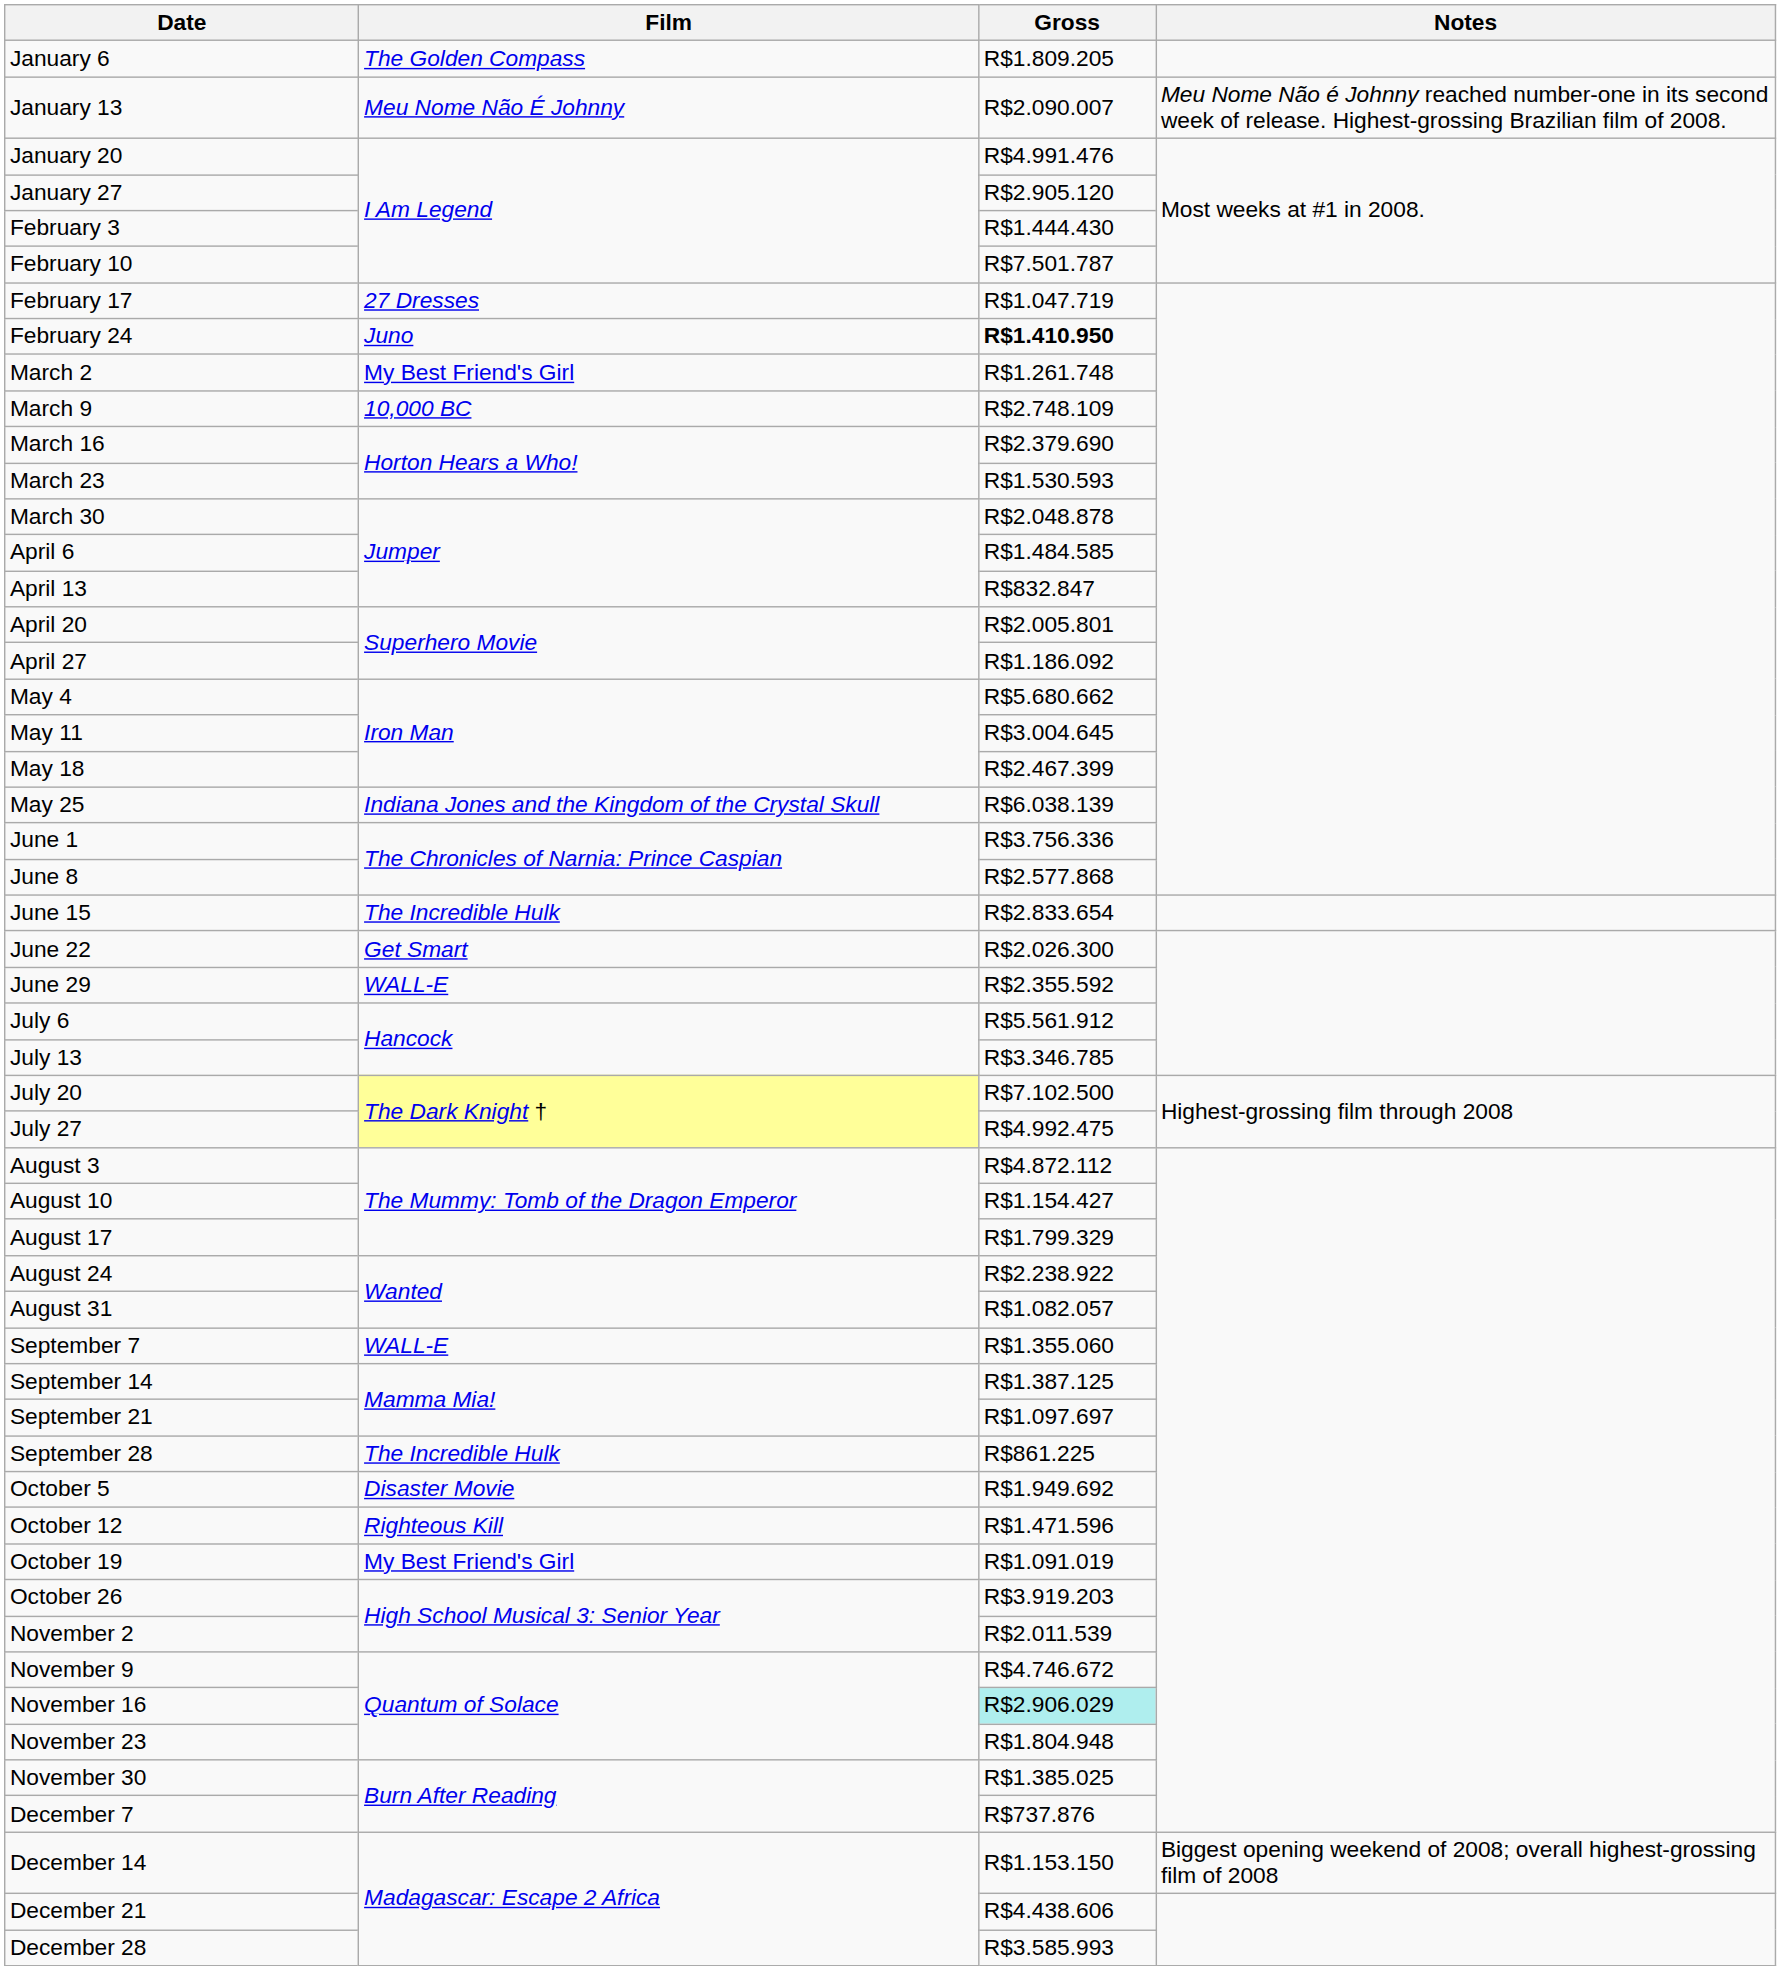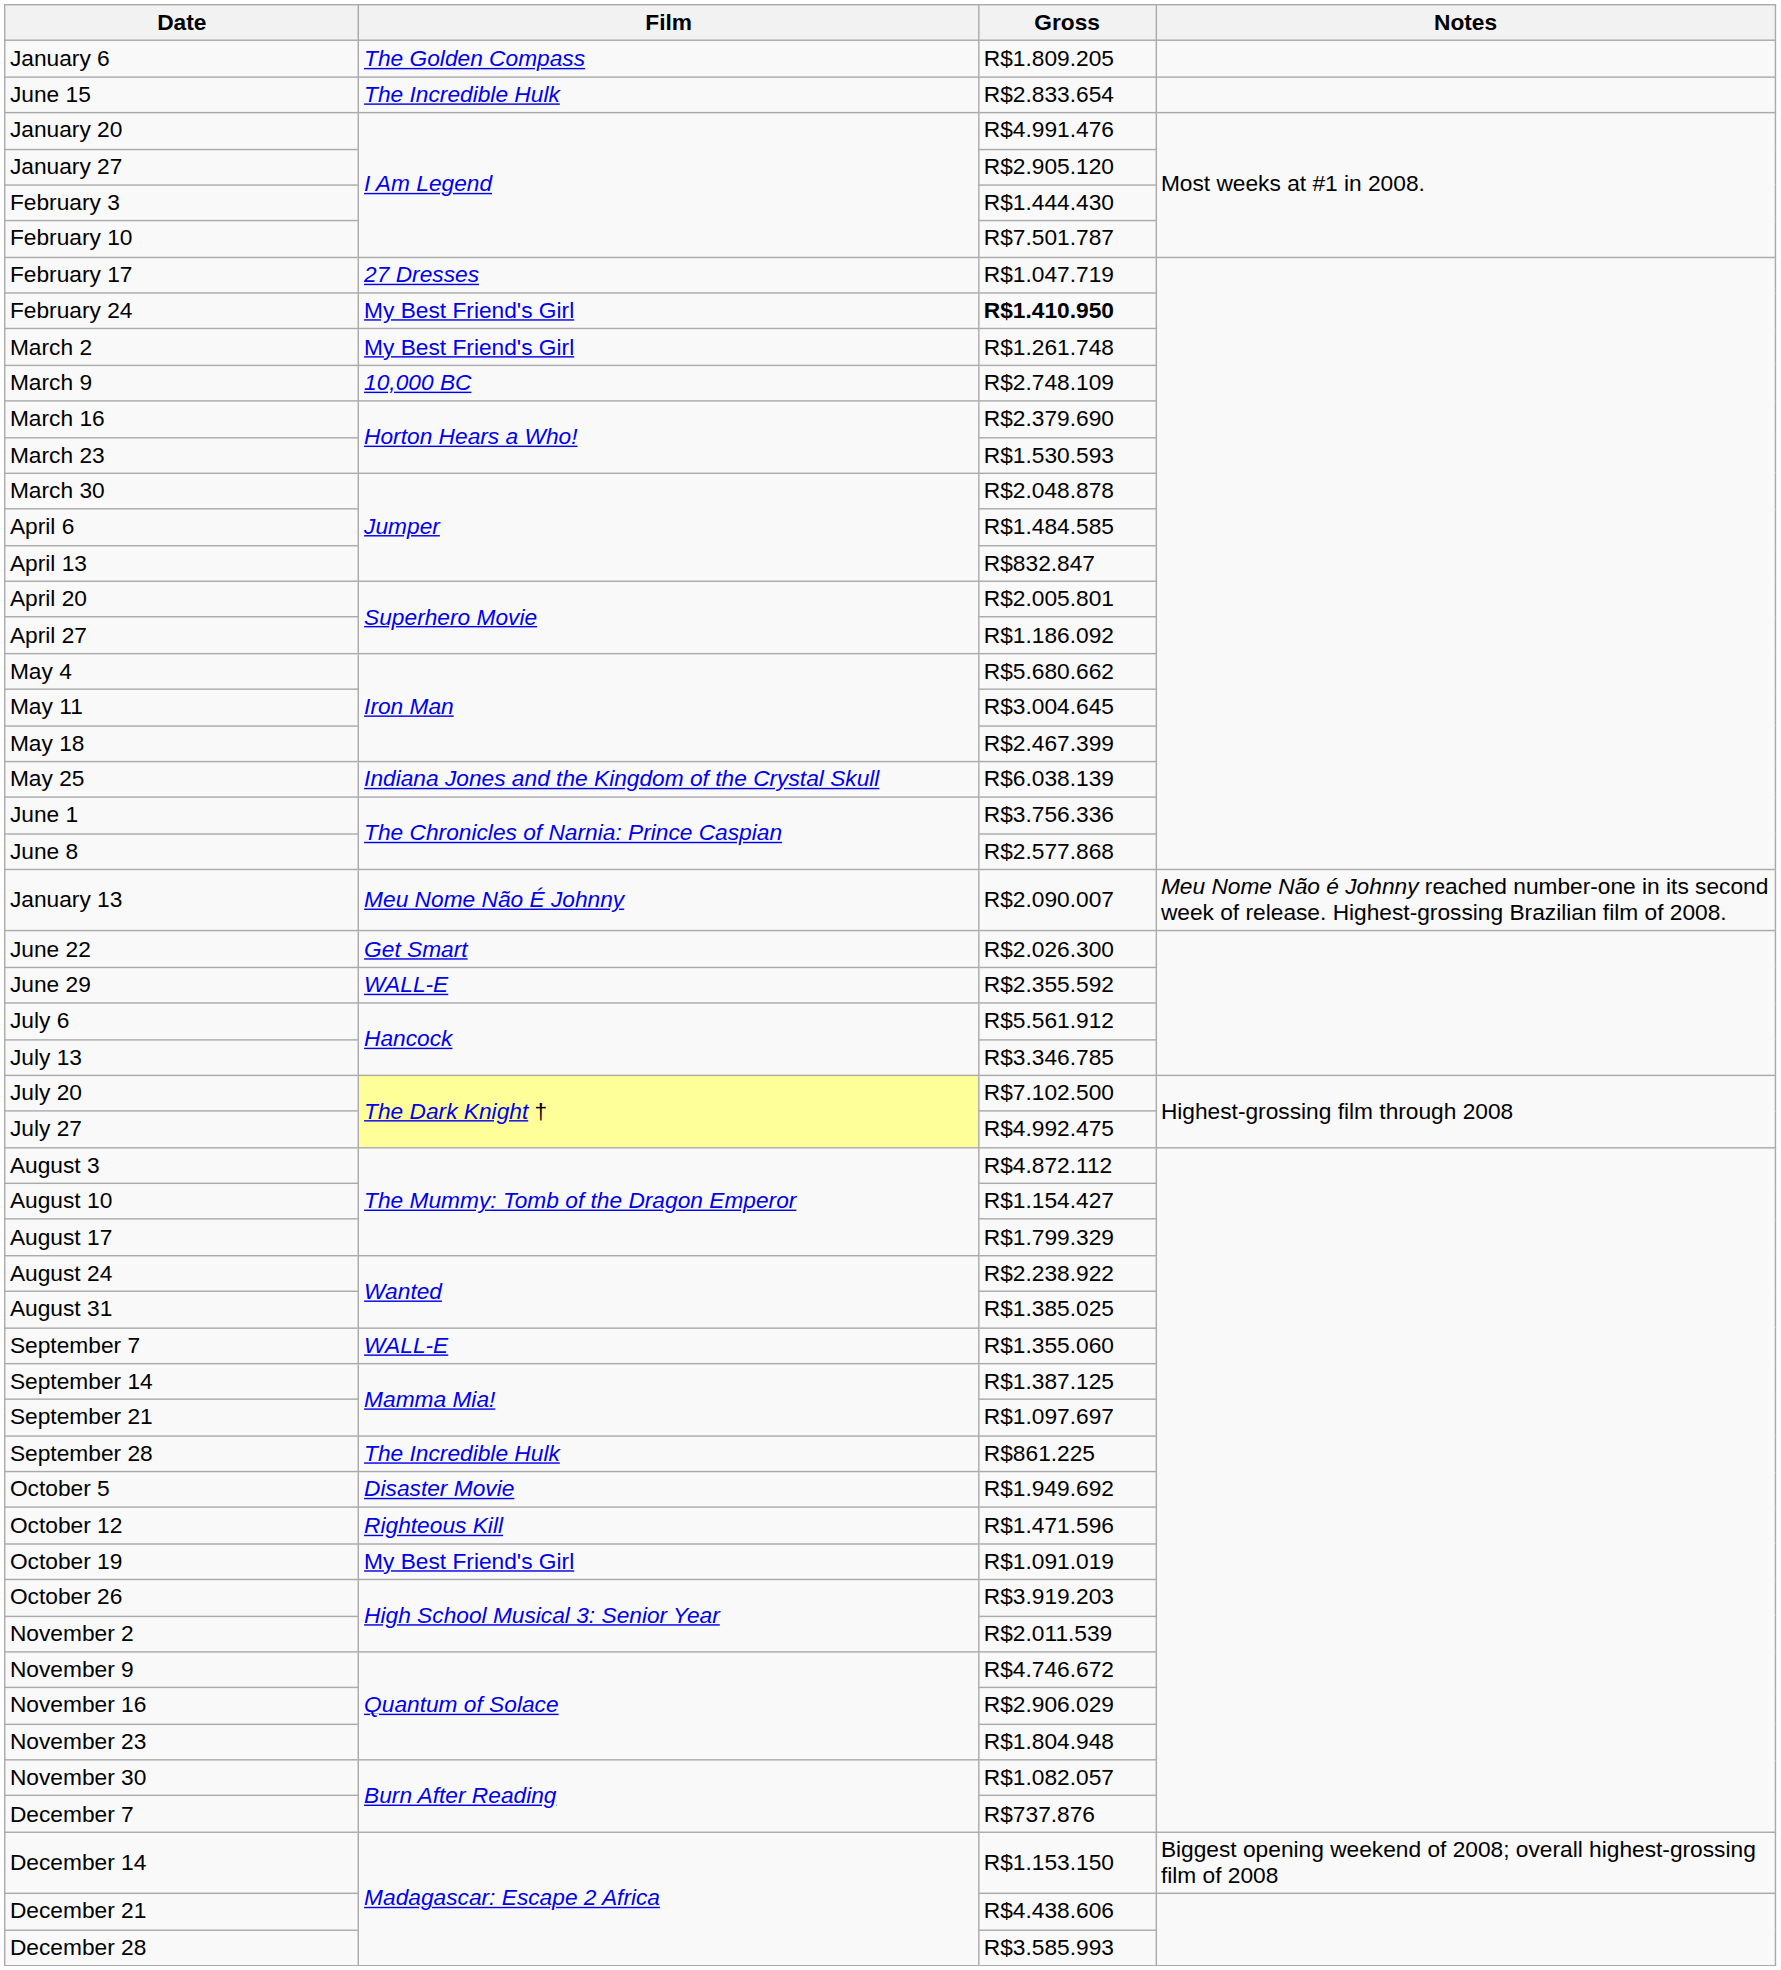rows swapped: January 13 <-> June 15
February 24 | Film: Juno -> My Best Friend's Girl
August 31 | Gross: R$1.082.057 -> R$1.385.025
November 16 | Gross: paleturquoise background -> no background
November 30 | Gross: R$1.385.025 -> R$1.082.057
